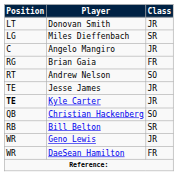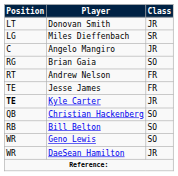Brian Gaia | Class: FR -> SO
Andrew Nelson | Class: SO -> FR
Jesse James | Class: JR -> FR
Bill Belton | Class: SR -> SO
Geno Lewis | Class: JR -> SO
DaeSean Hamilton | Class: FR -> JR
